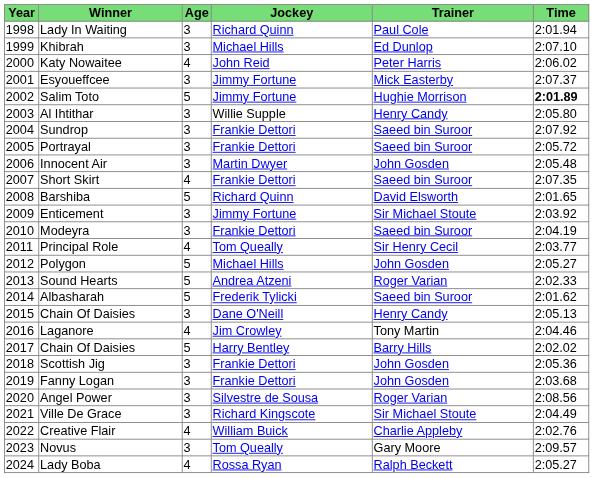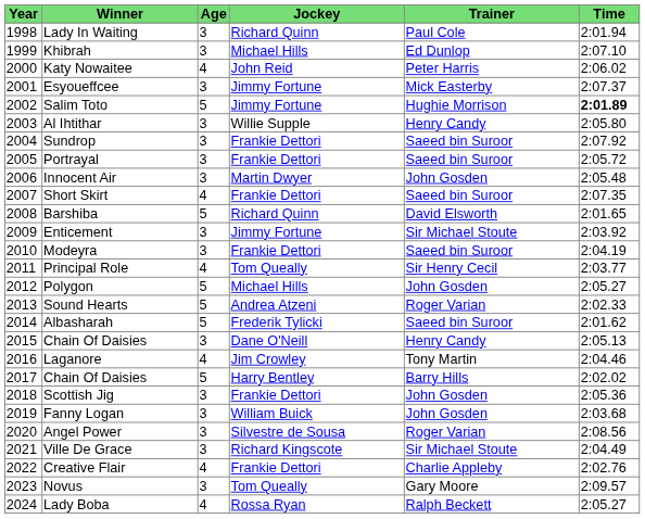Fanny Logan | Jockey: Frankie Dettori -> William Buick
Creative Flair | Jockey: William Buick -> Frankie Dettori
